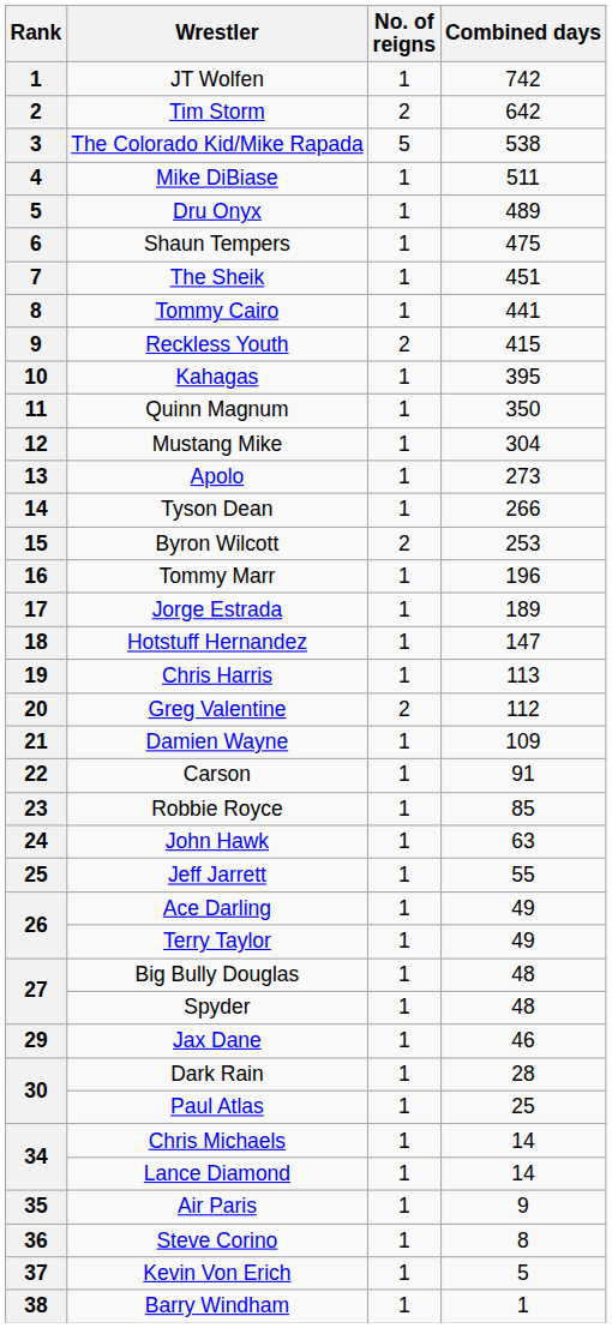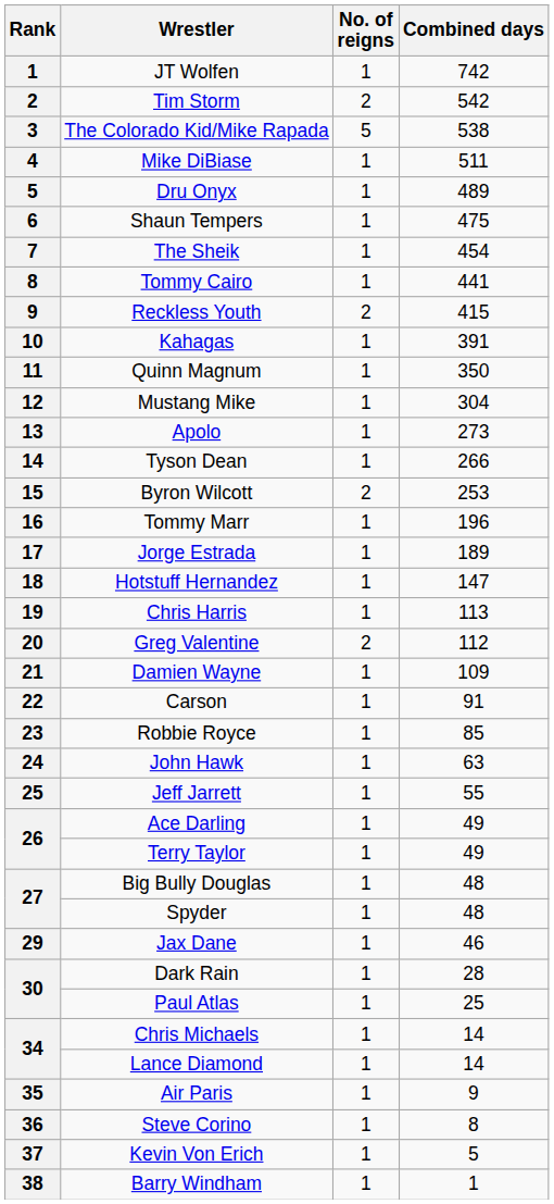Tim Storm | Combined days: 642 -> 542
The Sheik | Combined days: 451 -> 454
Kahagas | Combined days: 395 -> 391
